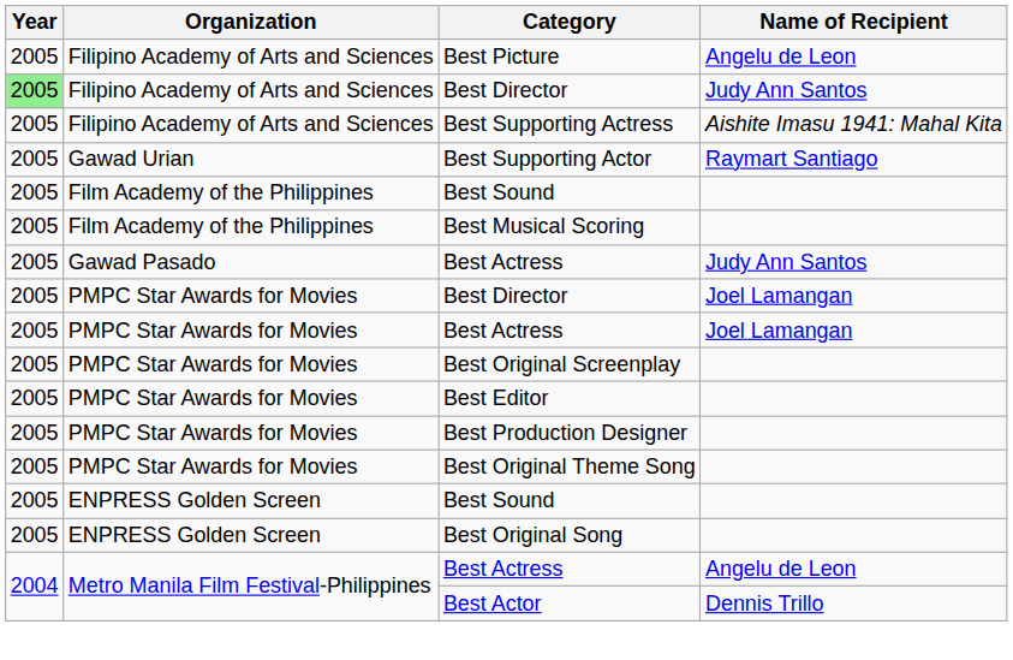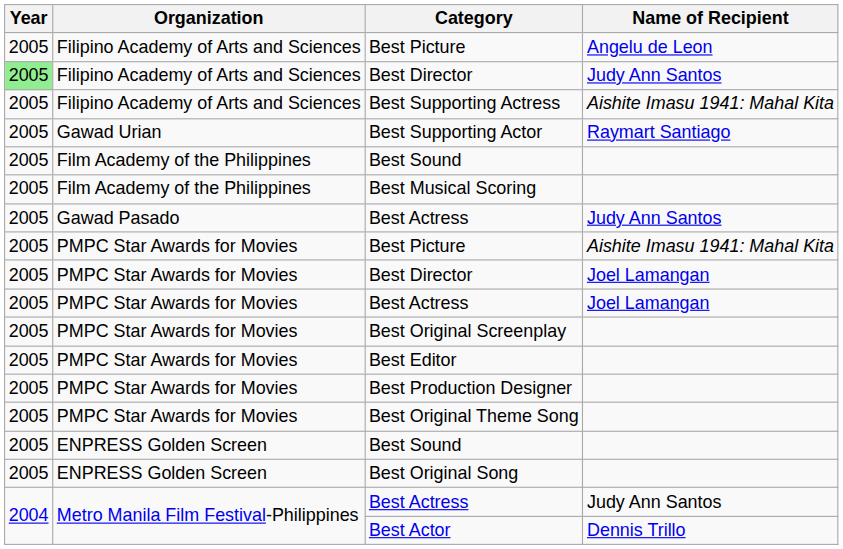+ row: 2005 | PMPC Star Awards for Movies | Best Picture | Aishite Imasu 1941: Mahal Kita
Metro Manila Film Festival-Philippines / Best Actress | Name of Recipient: Angelu de Leon -> Judy Ann Santos
